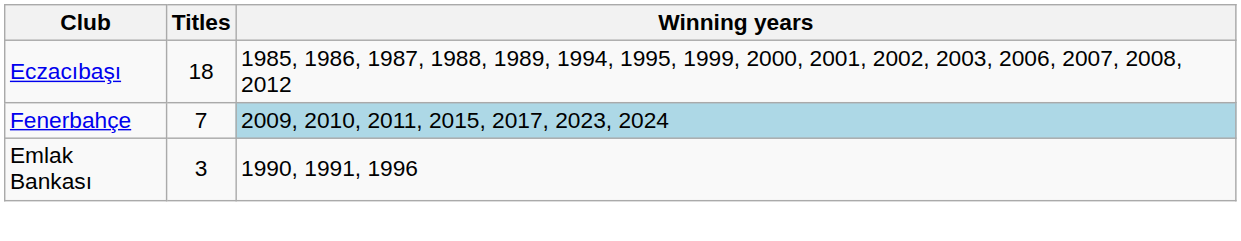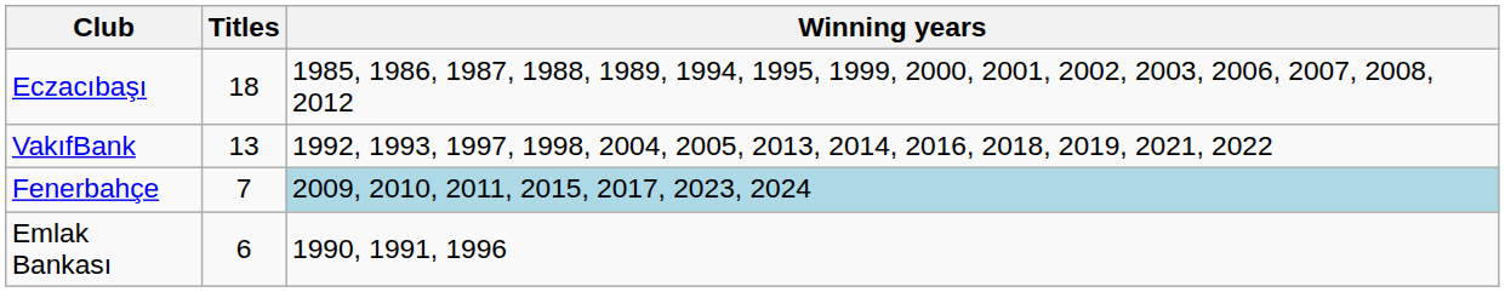+ row: VakıfBank | 13 | 1992, 1993, 1997, 1998, 2004, 2005, 2013, 2014, 2016, 2018, 2019, 2021, 2022
Emlak Bankası | Titles: 3 -> 6
